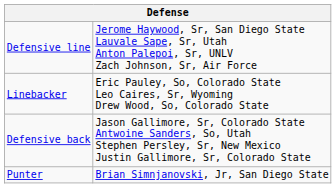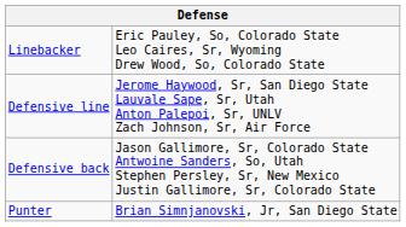rows swapped: Defensive line <-> Linebacker
